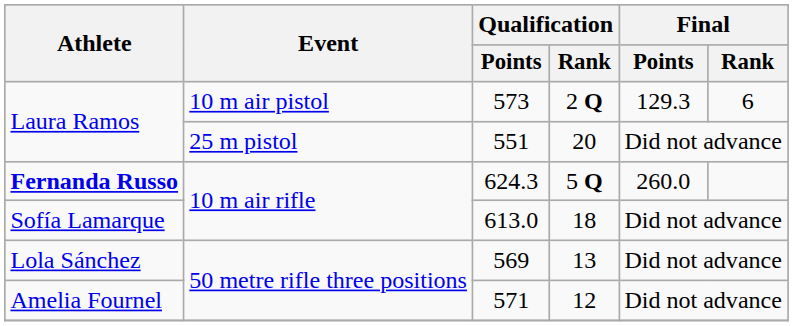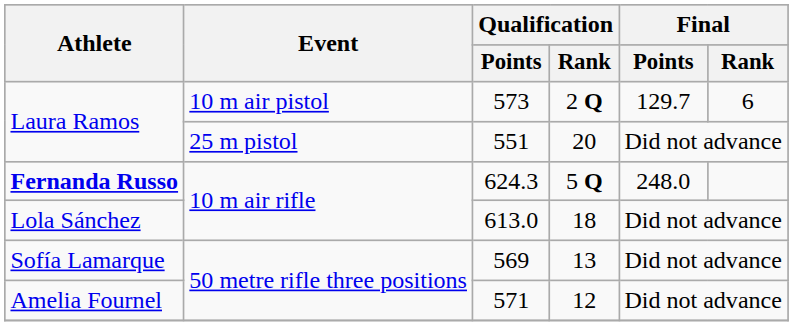573 | Final / Points: 129.3 -> 129.7
624.3 | Final / Points: 260.0 -> 248.0
613.0 | Athlete: Sofía Lamarque -> Lola Sánchez
569 | Athlete: Lola Sánchez -> Sofía Lamarque
